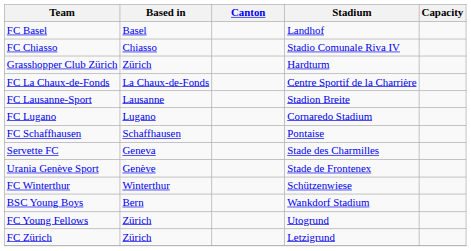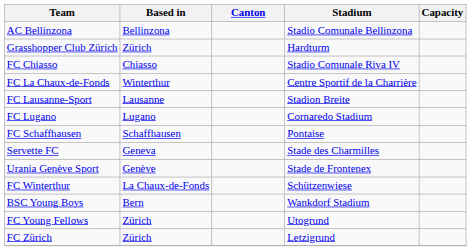- row: FC Basel | Basel | Landhof
+ row: AC Bellinzona | Bellinzona | Stadio Comunale Bellinzona
rows swapped: FC Chiasso <-> Grasshopper Club Zürich
FC La Chaux-de-Fonds | Based in: La Chaux-de-Fonds -> Winterthur
FC Winterthur | Based in: Winterthur -> La Chaux-de-Fonds
